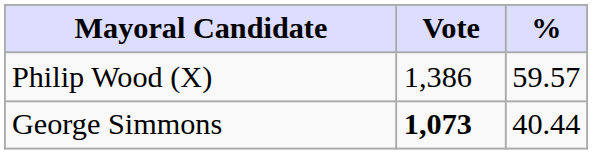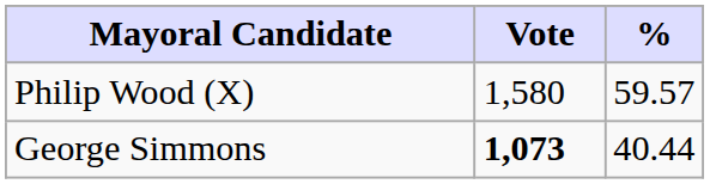Philip Wood (X) | Vote: 1,386 -> 1,580
